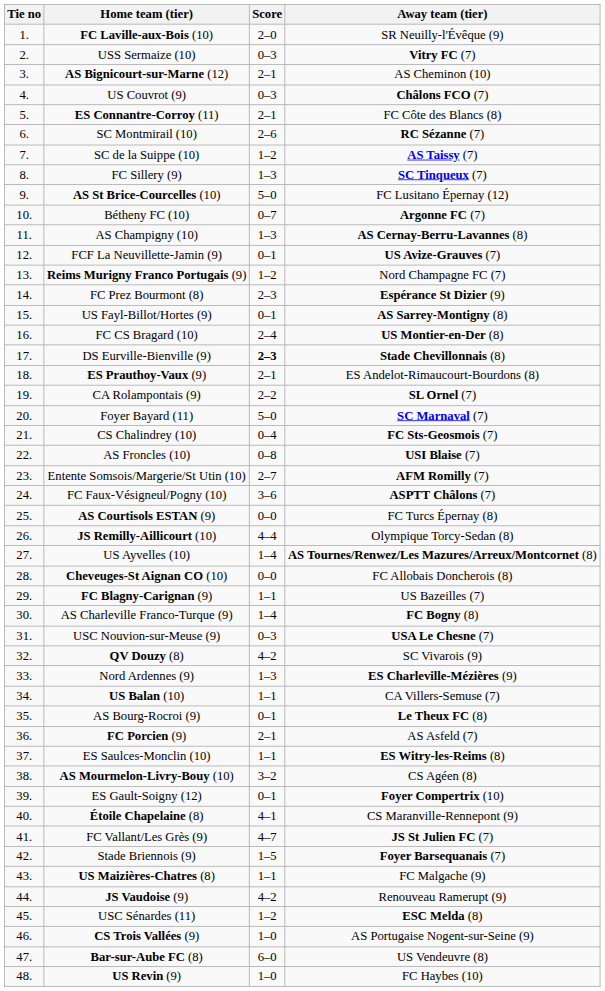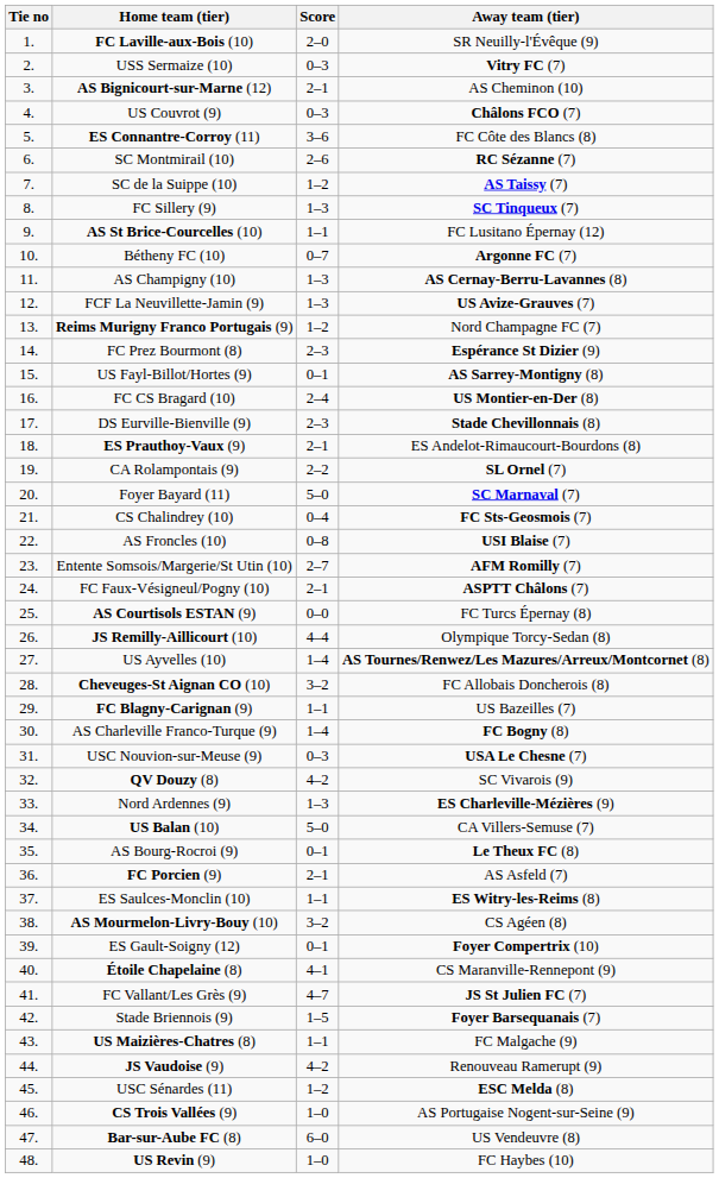ES Connantre-Corroy (11) | Score: 2–1 -> 3–6
AS St Brice-Courcelles (10) | Score: 5–0 -> 1–1
FCF La Neuvillette-Jamin (9) | Score: 0–1 -> 1–3
DS Eurville-Bienville (9) | Score: bold -> normal
FC Faux-Vésigneul/Pogny (10) | Score: 3–6 -> 2–1
Cheveuges-St Aignan CO (10) | Score: 0–0 -> 3–2
US Balan (10) | Score: 1–1 -> 5–0
